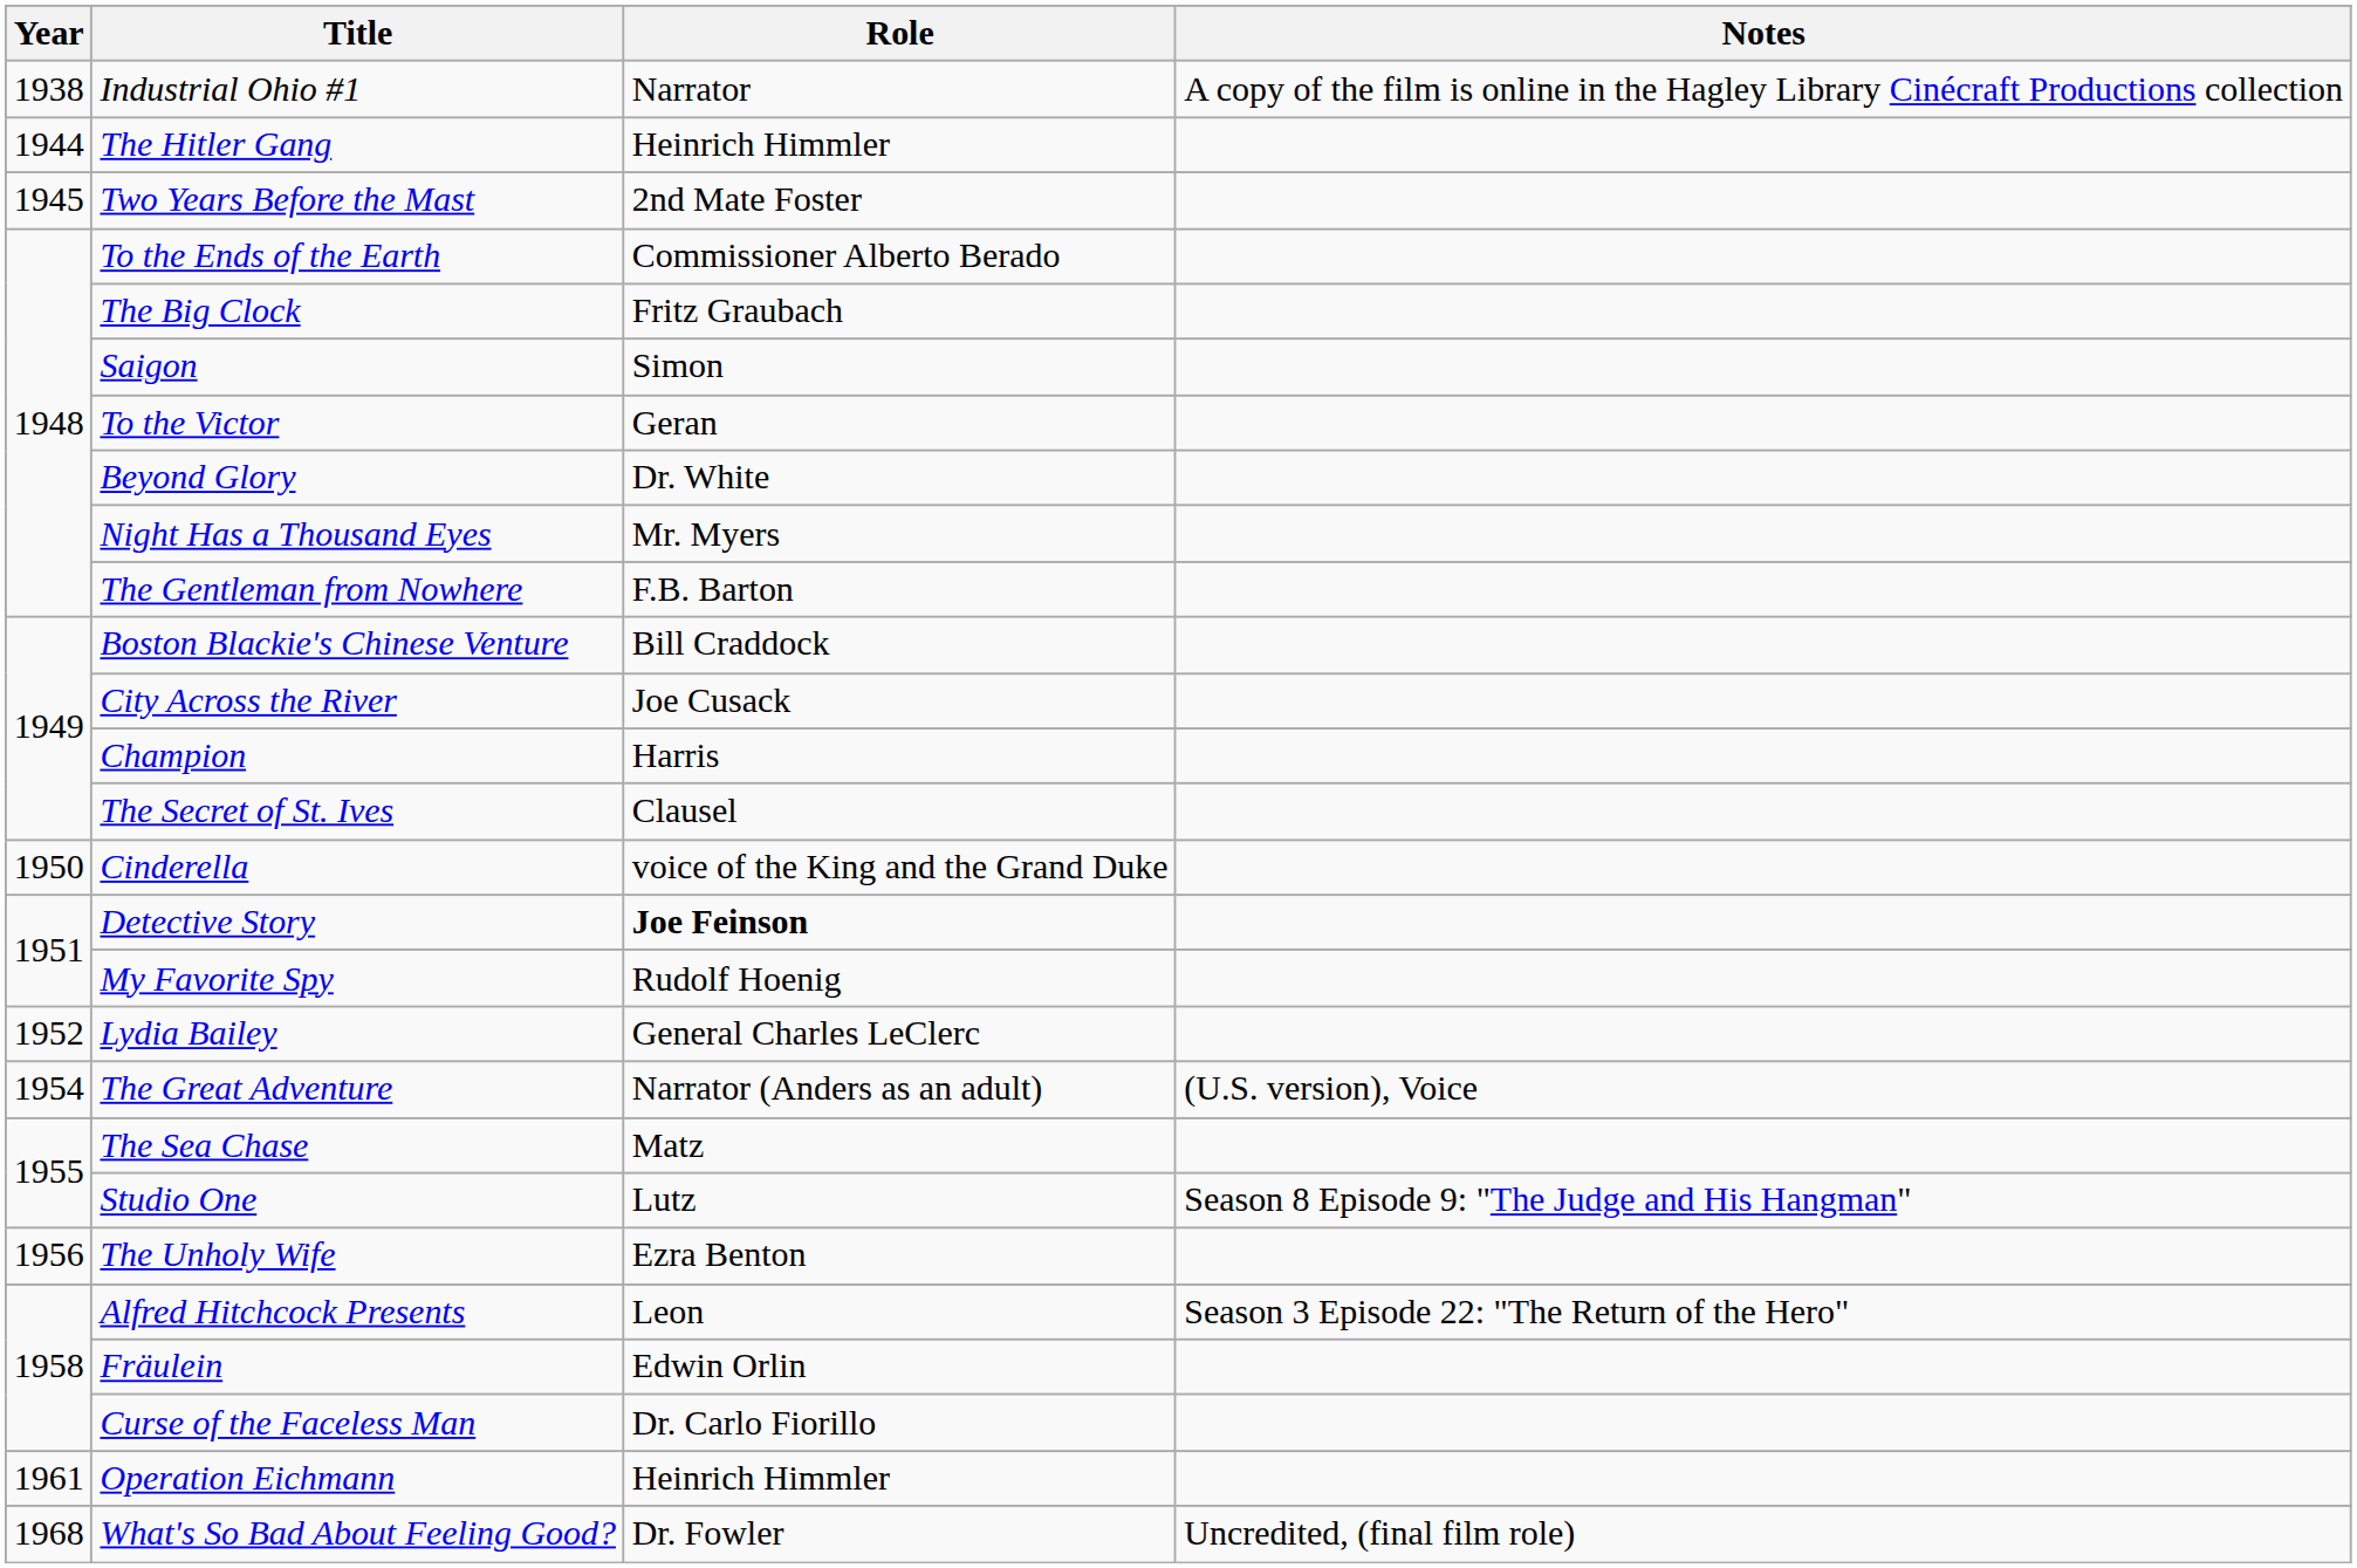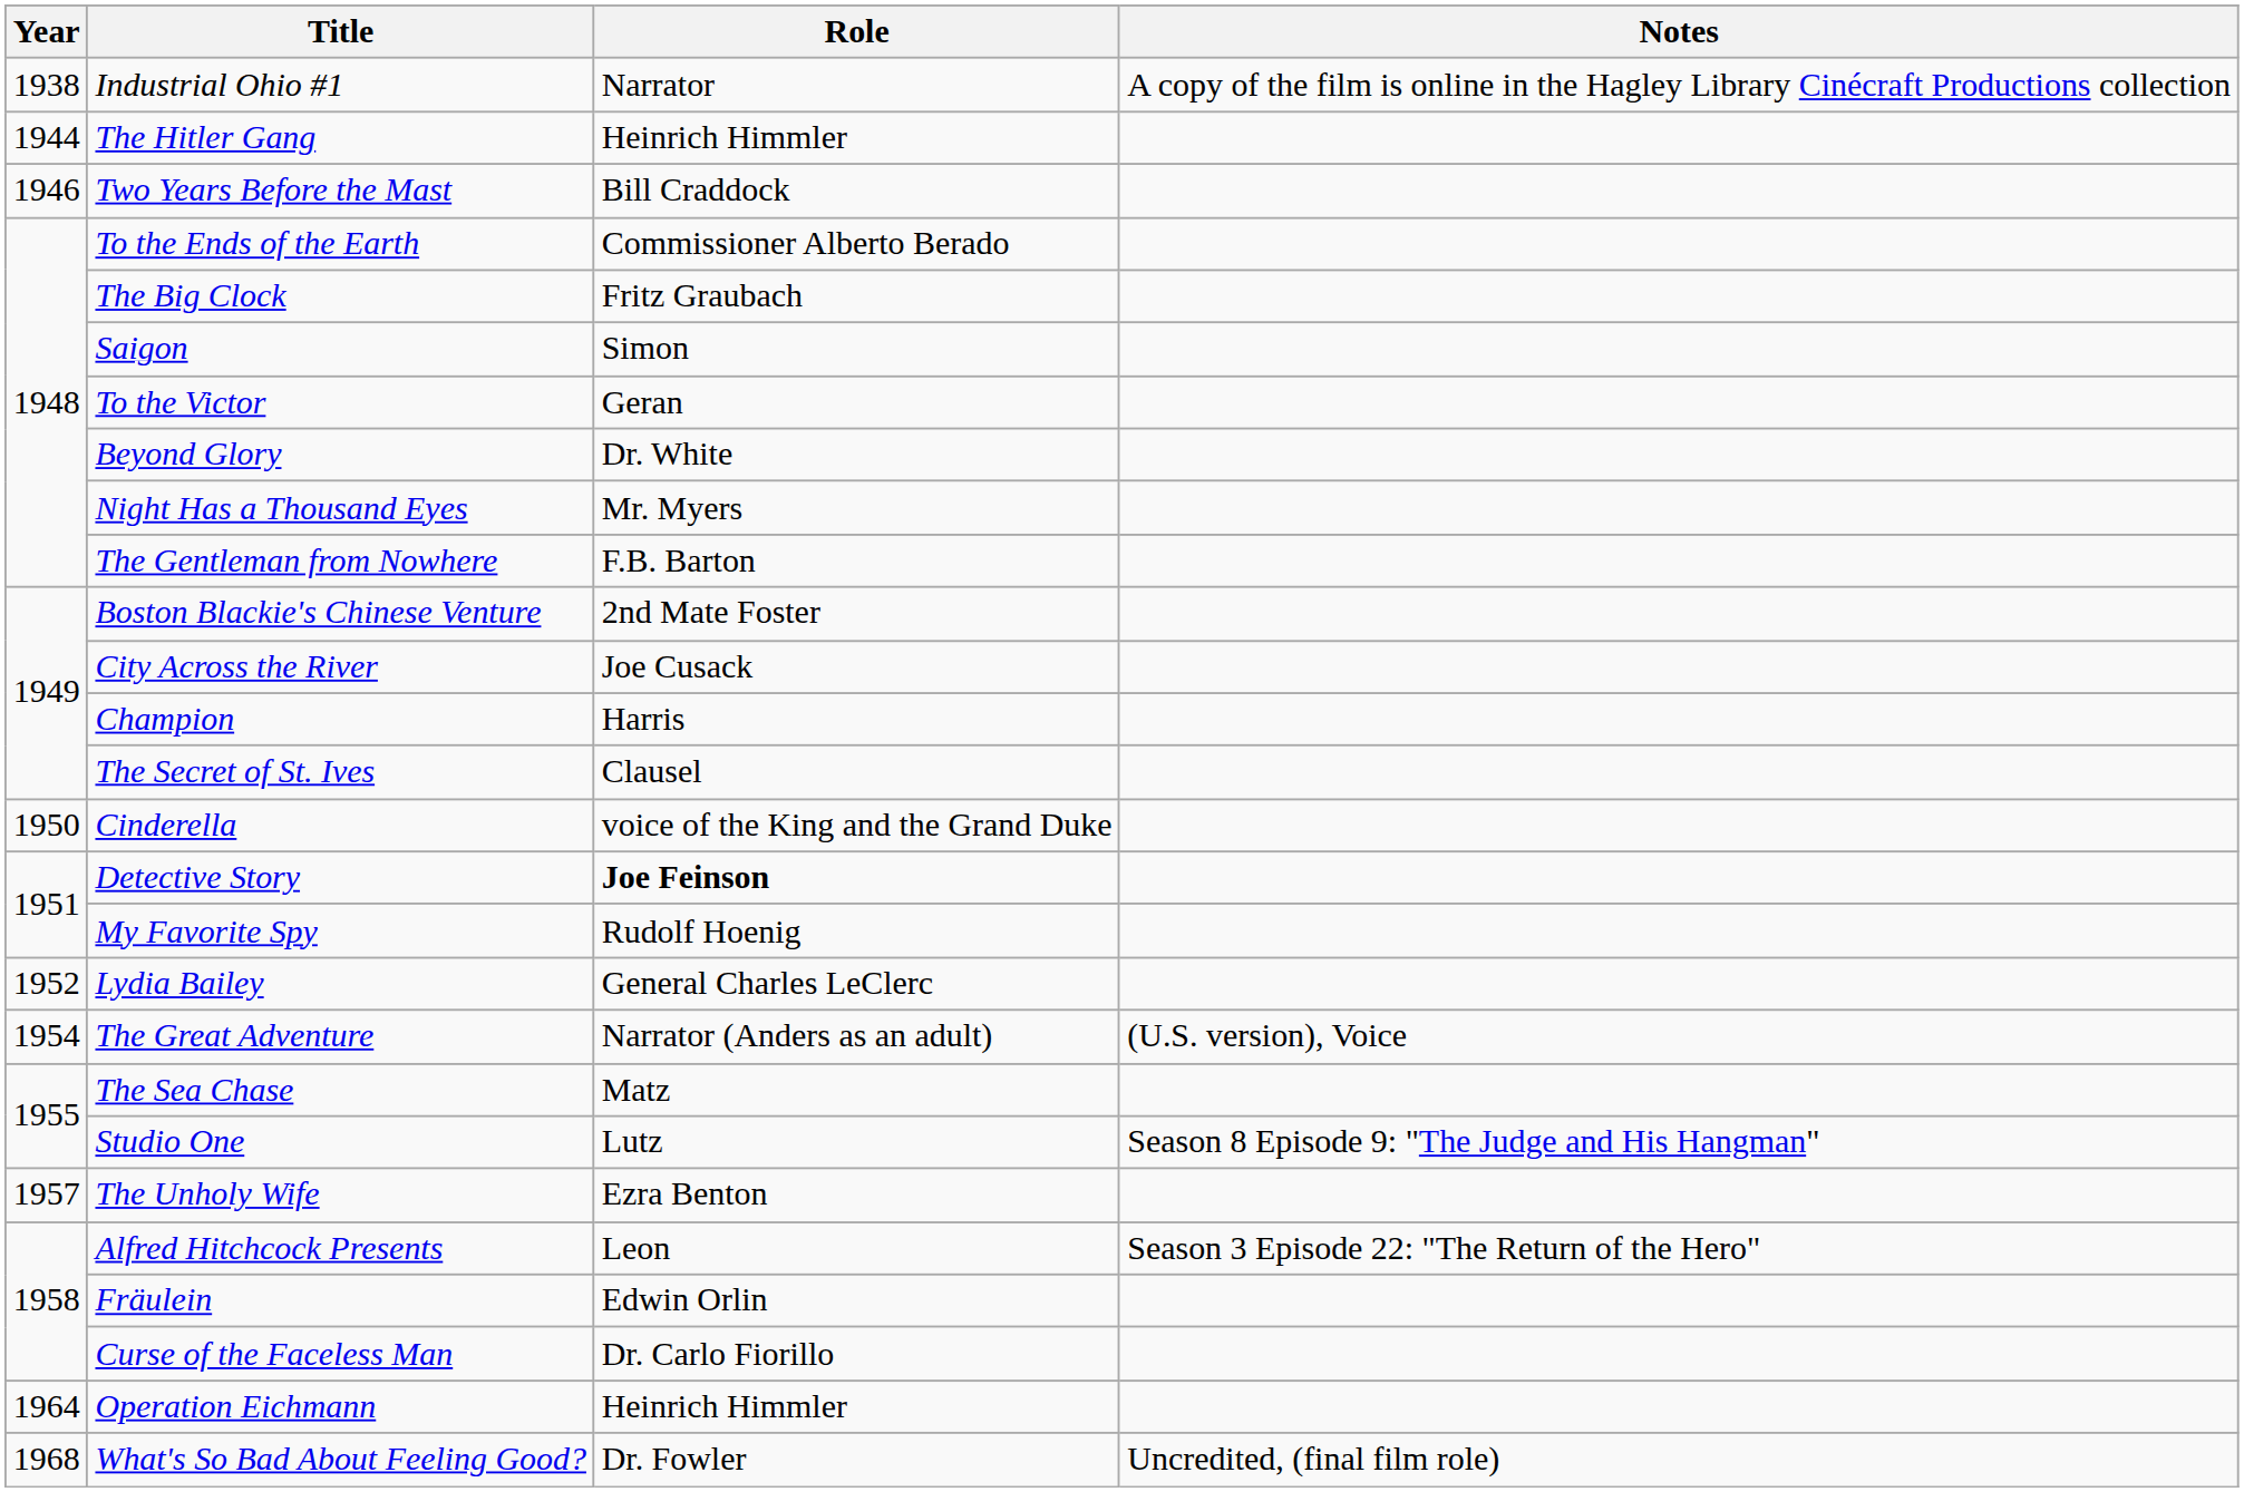Two Years Before the Mast | Year: 1945 -> 1946
Two Years Before the Mast | Role: 2nd Mate Foster -> Bill Craddock
Boston Blackie's Chinese Venture | Role: Bill Craddock -> 2nd Mate Foster
The Unholy Wife | Year: 1956 -> 1957
Operation Eichmann | Year: 1961 -> 1964
